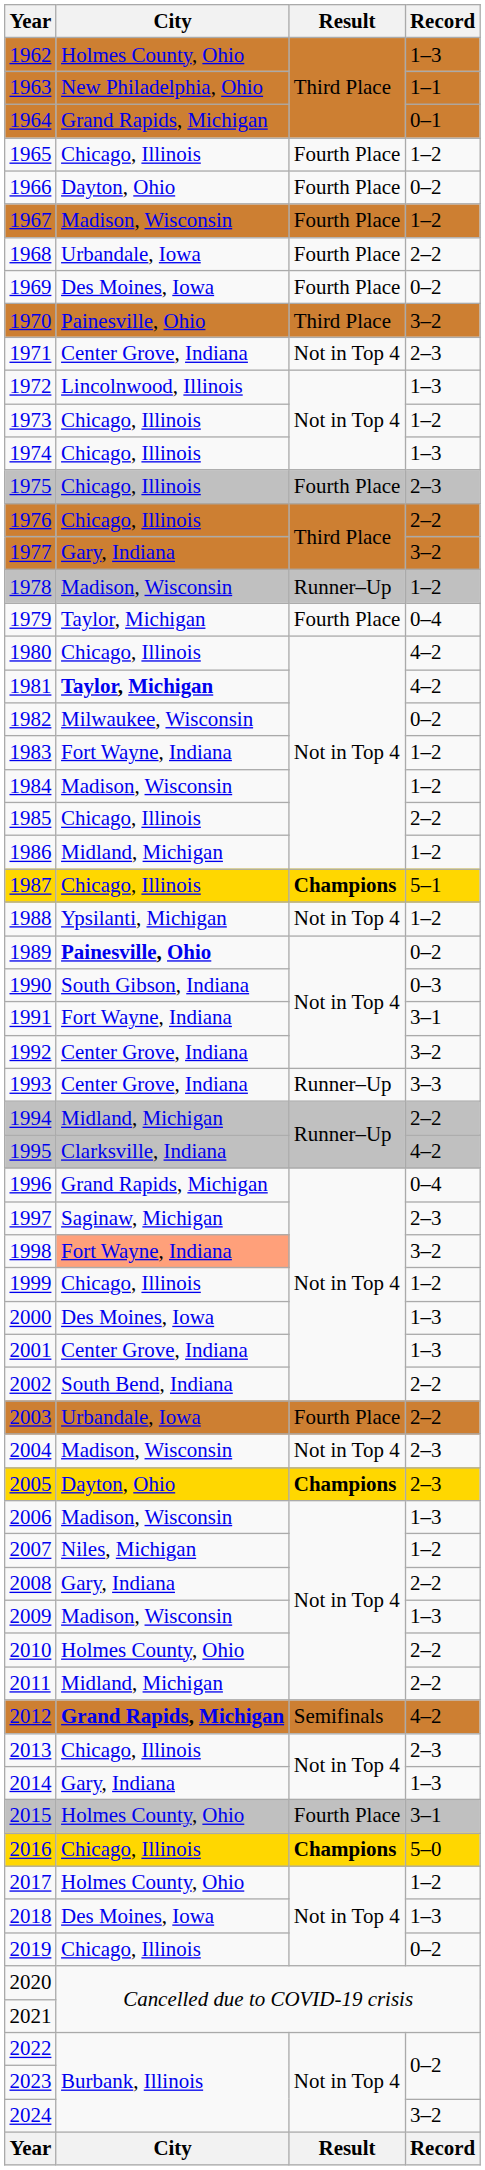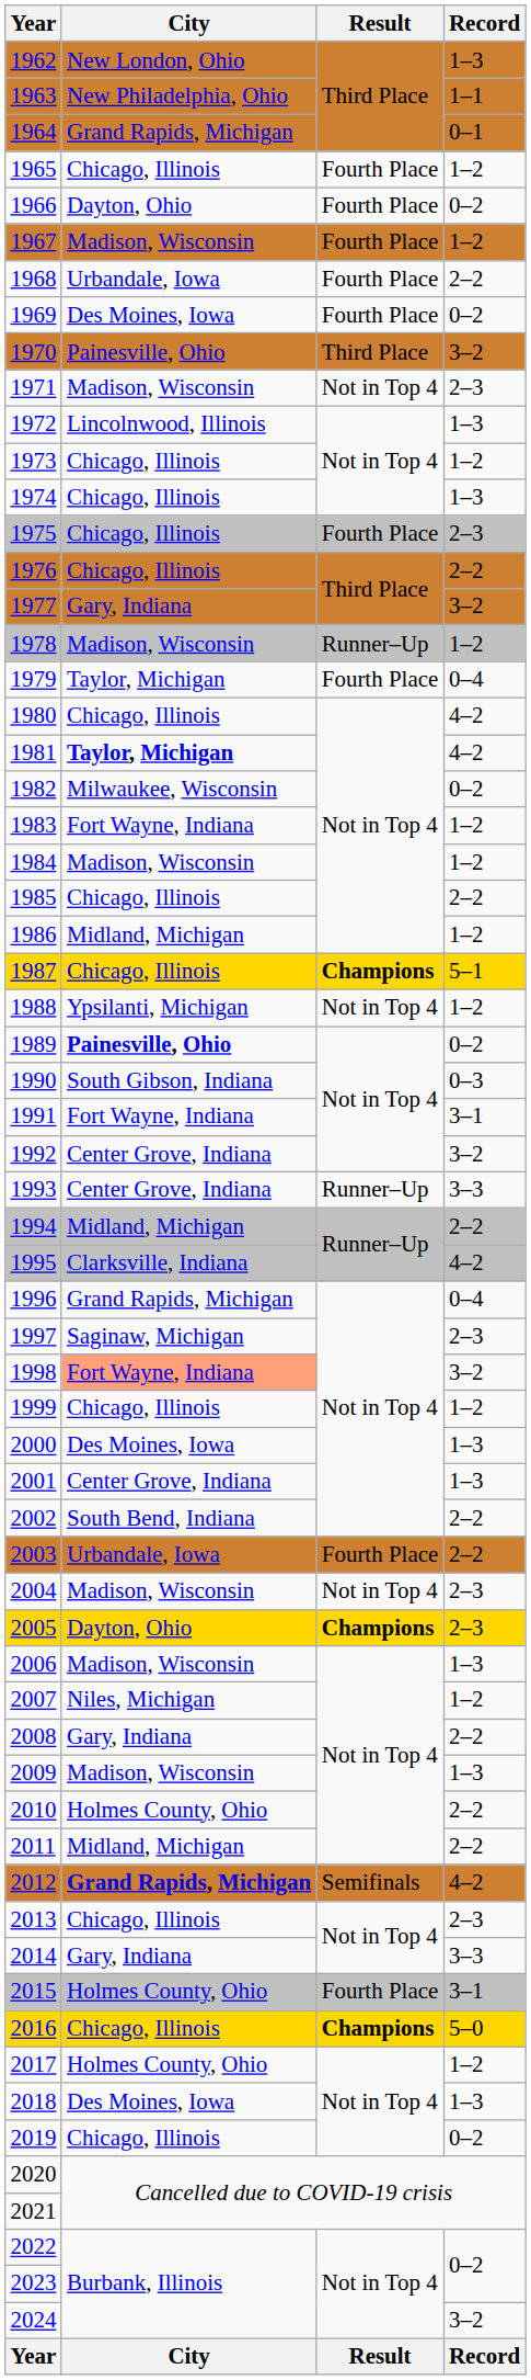1962 | City: Holmes County, Ohio -> New London, Ohio
1971 | City: Center Grove, Indiana -> Madison, Wisconsin
2014 | Record: 1–3 -> 3–3
